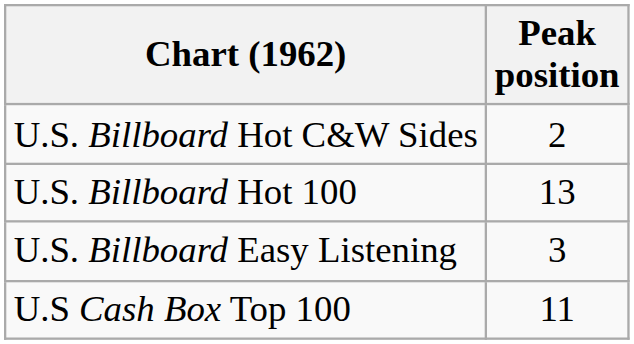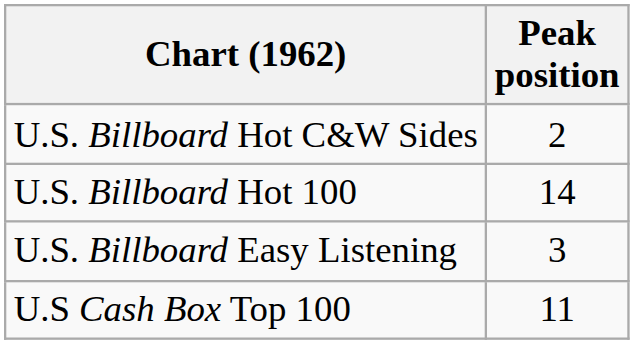U.S. Billboard Hot 100 | Peak position: 13 -> 14
